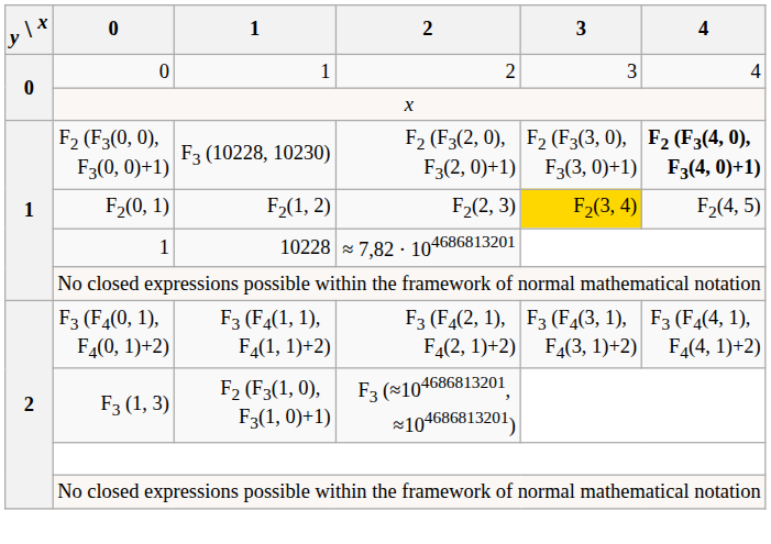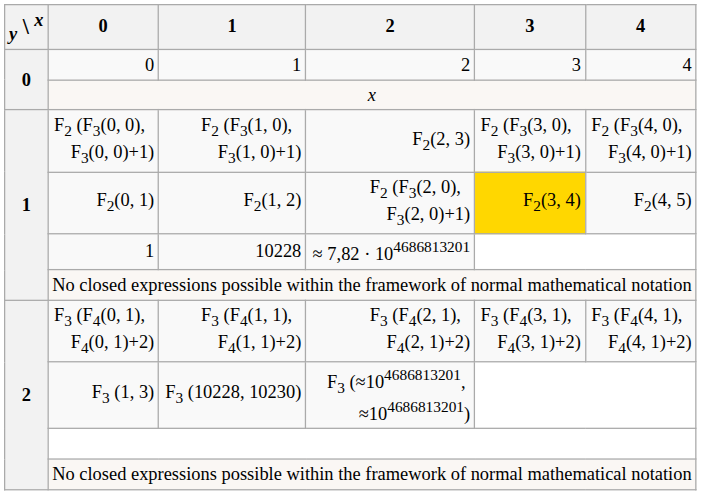F2 (F3(0, 0), F3(0, 0)+1) | 1: F3 (10228, 10230) -> F2 (F3(1, 0), F3(1, 0)+1)
F2 (F3(0, 0), F3(0, 0)+1) | 2: F2 (F3(2, 0), F3(2, 0)+1) -> F2(2, 3)
F2 (F3(0, 0), F3(0, 0)+1) | 4: bold -> normal
F2(0, 1) | 2: F2(2, 3) -> F2 (F3(2, 0), F3(2, 0)+1)
F3 (1, 3) | 1: F2 (F3(1, 0), F3(1, 0)+1) -> F3 (10228, 10230)
